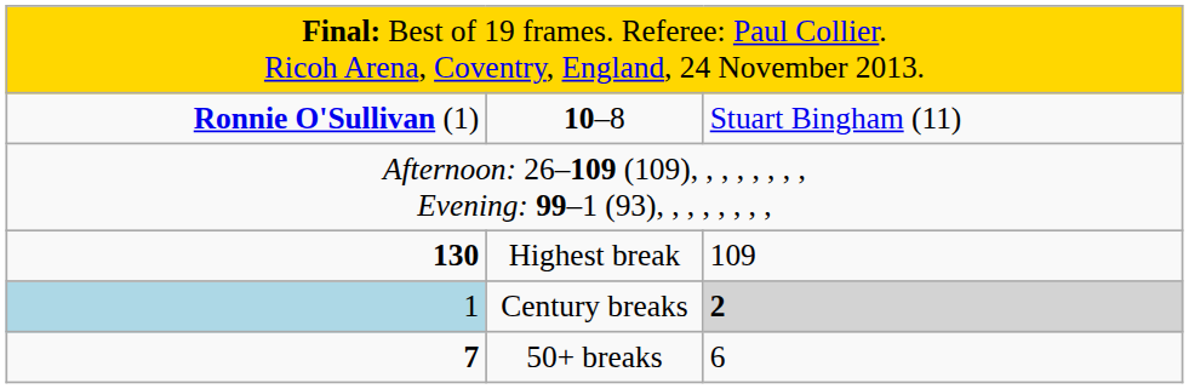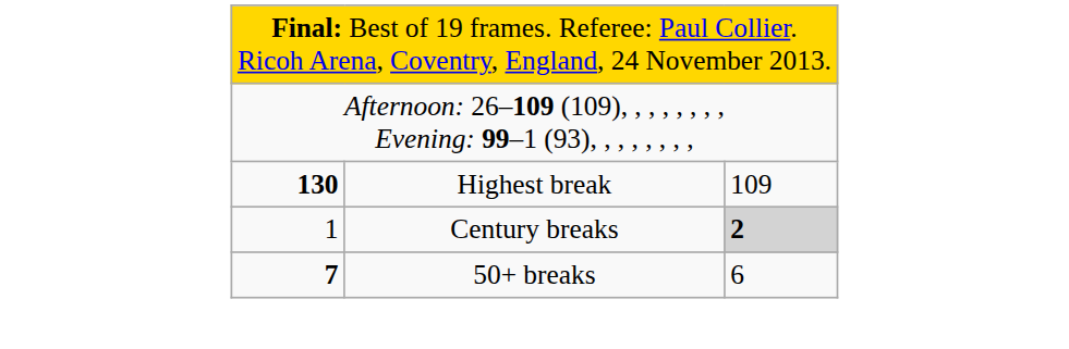- row: Ronnie O'Sullivan (1) | 10–8 | Stuart Bingham (11)
Century breaks | column 1: lightblue background -> no background
